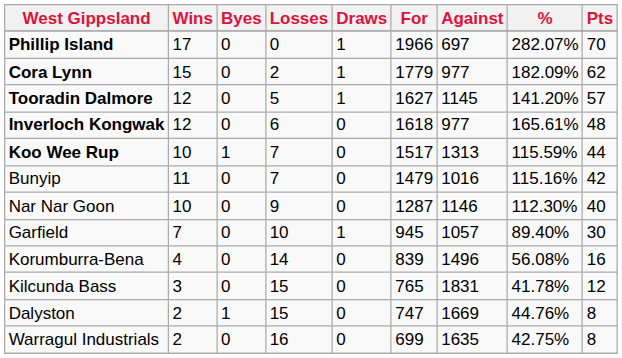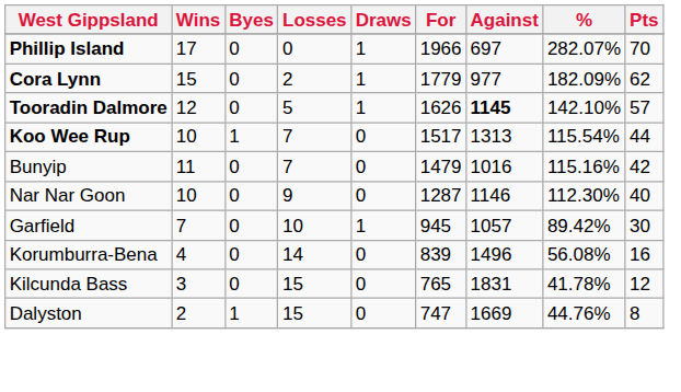Tooradin Dalmore | For: 1627 -> 1626
Tooradin Dalmore | Against: normal -> bold
Tooradin Dalmore | %: 141.20% -> 142.10%
- row: Inverloch Kongwak | 12 | 0 | 6 | 0 | 1618 | 977 | 165.61% | 48
Koo Wee Rup | %: 115.59% -> 115.54%
Garfield | %: 89.40% -> 89.42%
- row: Warragul Industrials | 2 | 0 | 16 | 0 | 699 | 1635 | 42.75% | 8
